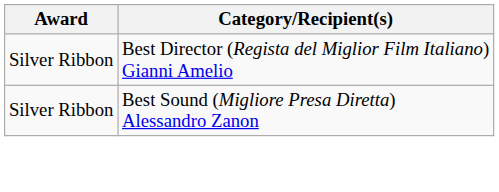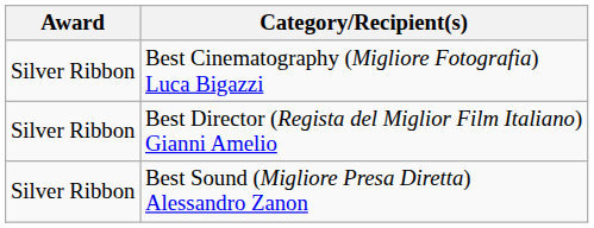+ row: Silver Ribbon | Best Cinematography (Migliore Fotografia) Luca Bigazzi
